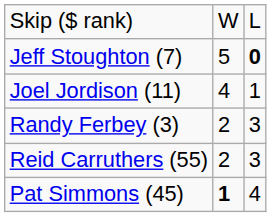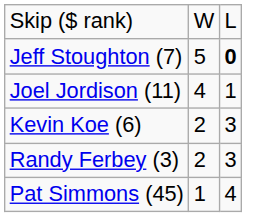+ row: Kevin Koe (6) | 2 | 3
- row: Reid Carruthers (55) | 2 | 3
Pat Simmons (45) | column 2: bold -> normal
